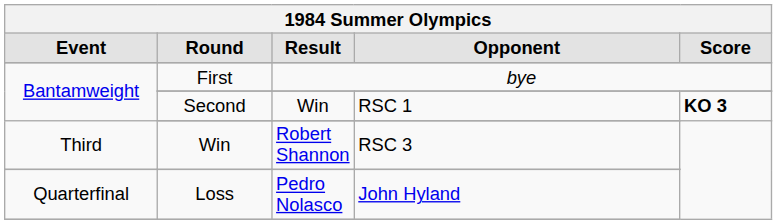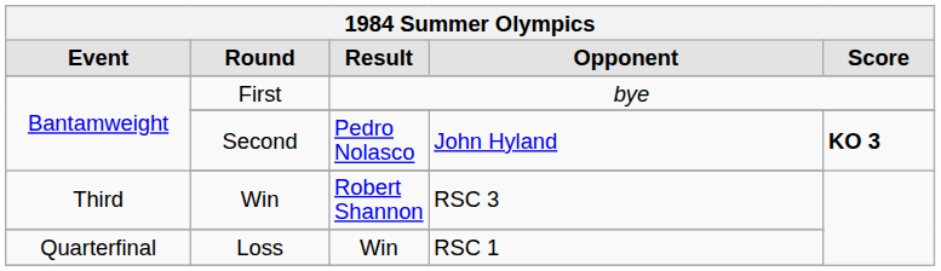Second | Result: Win -> Pedro Nolasco
Second | Opponent: RSC 1 -> John Hyland
Loss | Result: Pedro Nolasco -> Win
Loss | Opponent: John Hyland -> RSC 1
